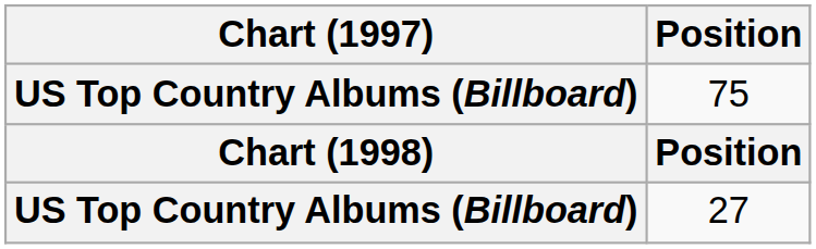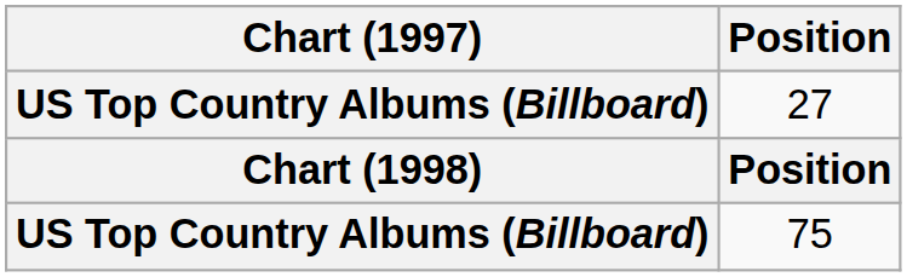rows swapped: 75 <-> 27
